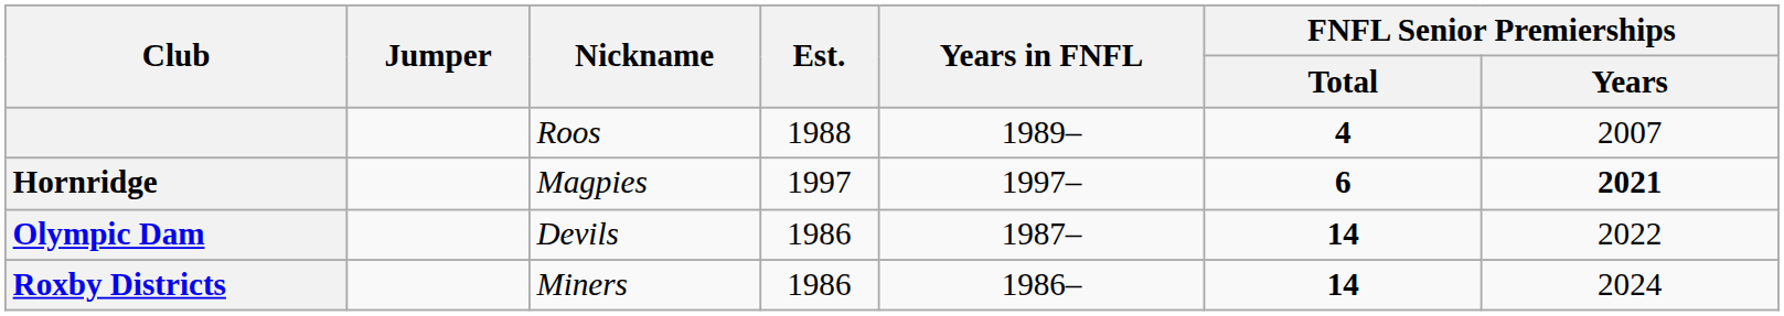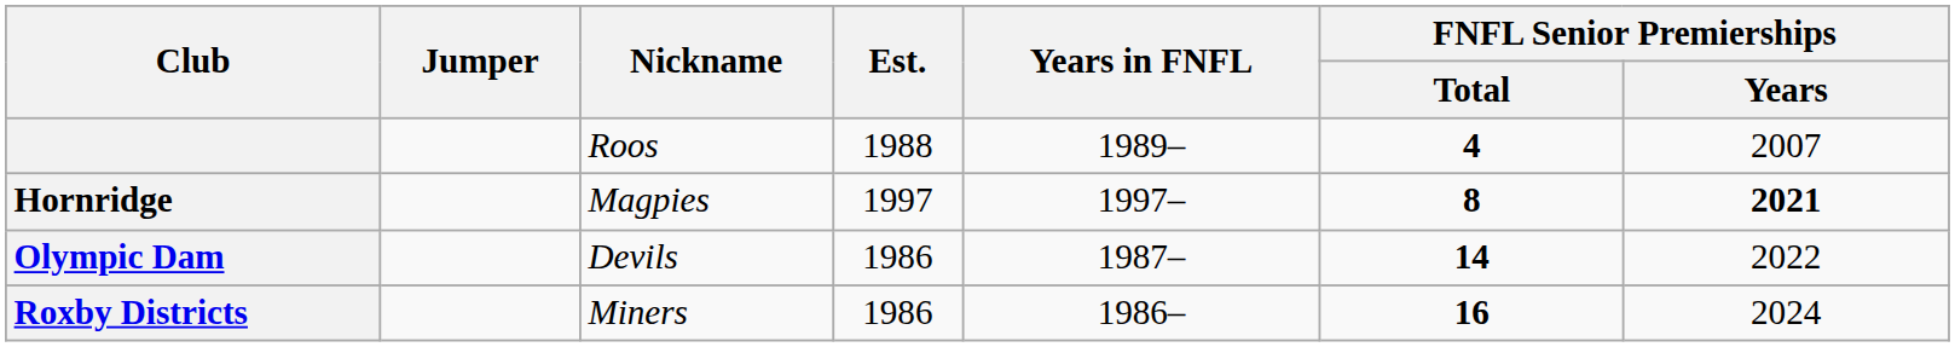Hornridge | FNFL Senior Premierships / Total: 6 -> 8
Roxby Districts | FNFL Senior Premierships / Total: 14 -> 16
